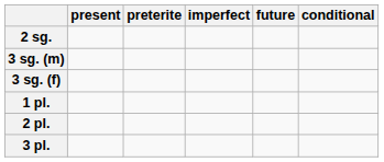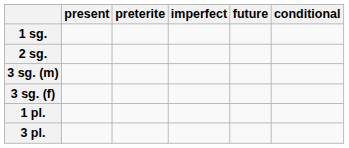+ row: 1 sg.
- row: 2 pl.
